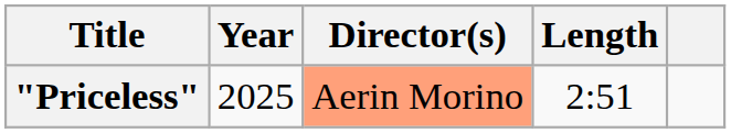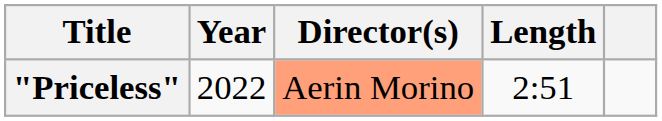"Priceless" | Year: 2025 -> 2022
